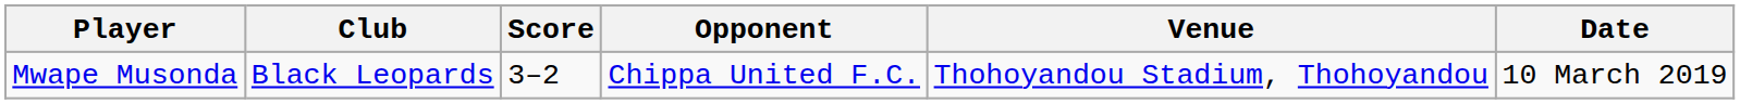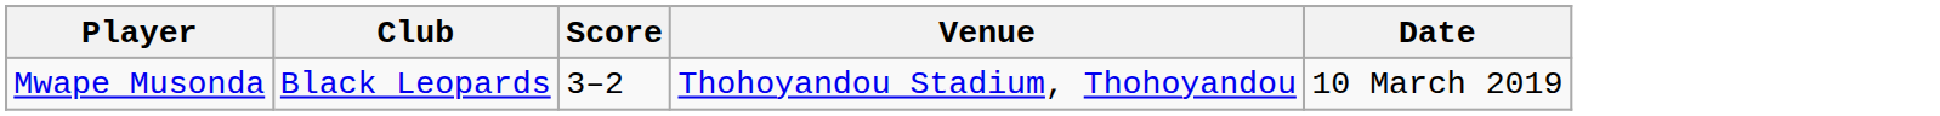- column: Opponent | Chippa United F.C.
